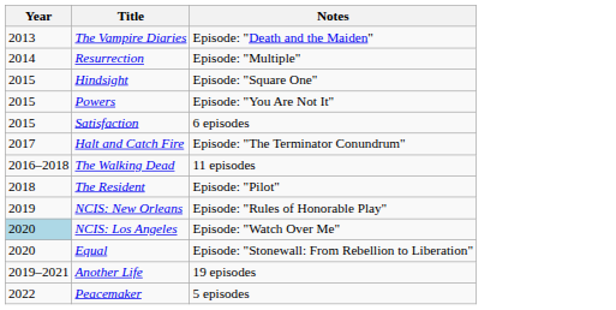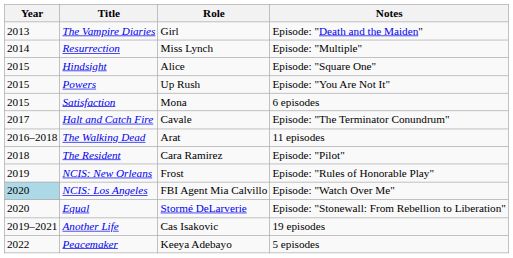+ column: Role | Girl | Miss Lynch | Alice | Up Rush | Mona | Cavale | Arat | Cara Ramirez | Frost | FBI Agent Mia Calvillo | Stormé DeLarverie | Cas Isakovic | Keeya Adebayo
